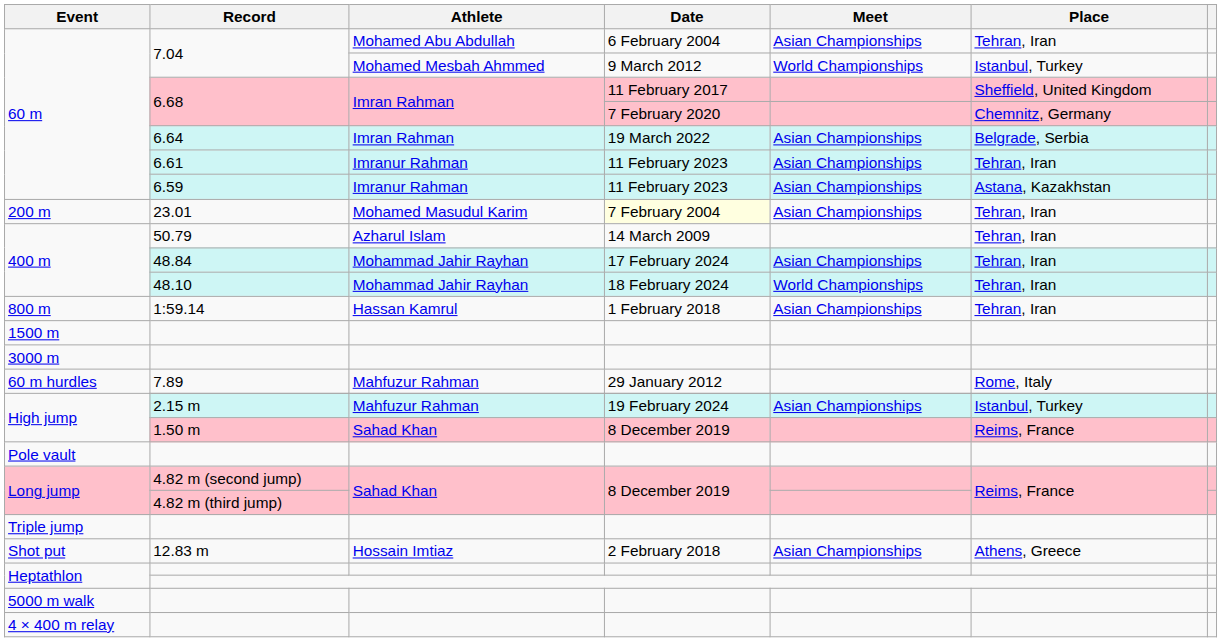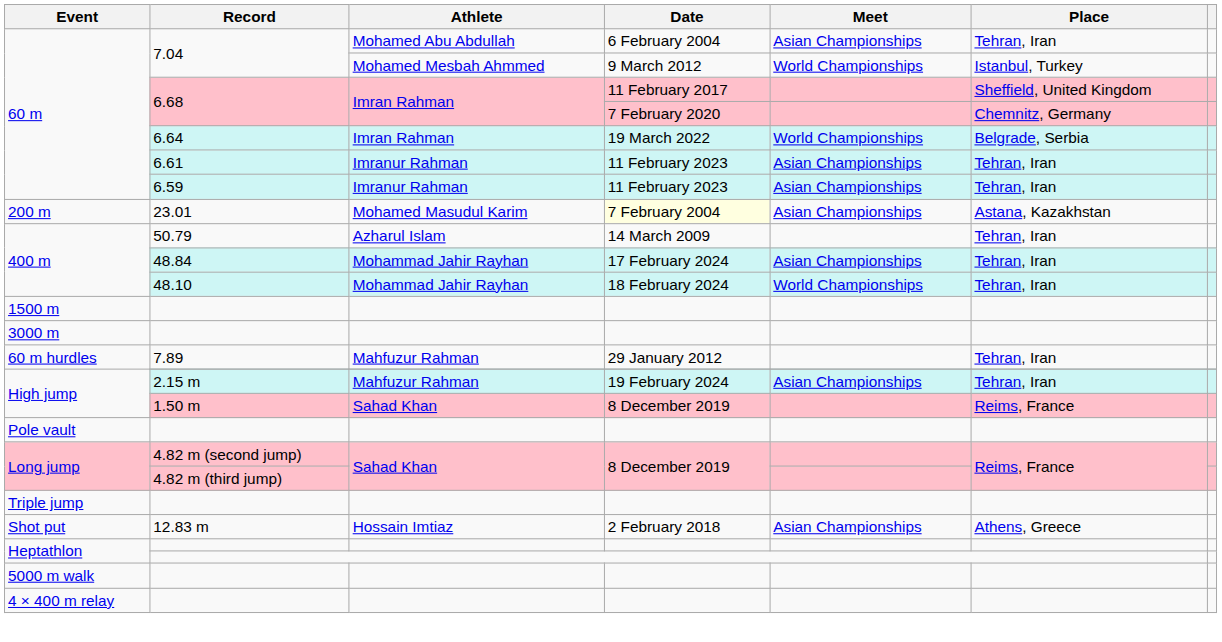6.64 | Meet: Asian Championships -> World Championships
6.59 | Place: Astana, Kazakhstan -> Tehran, Iran
23.01 | Place: Tehran, Iran -> Astana, Kazakhstan
- row: 800 m | 1:59.14 | Hassan Kamrul | 1 February 2018 | Asian Championships | Tehran, Iran
7.89 | Place: Rome, Italy -> Tehran, Iran
2.15 m | Place: Istanbul, Turkey -> Tehran, Iran
